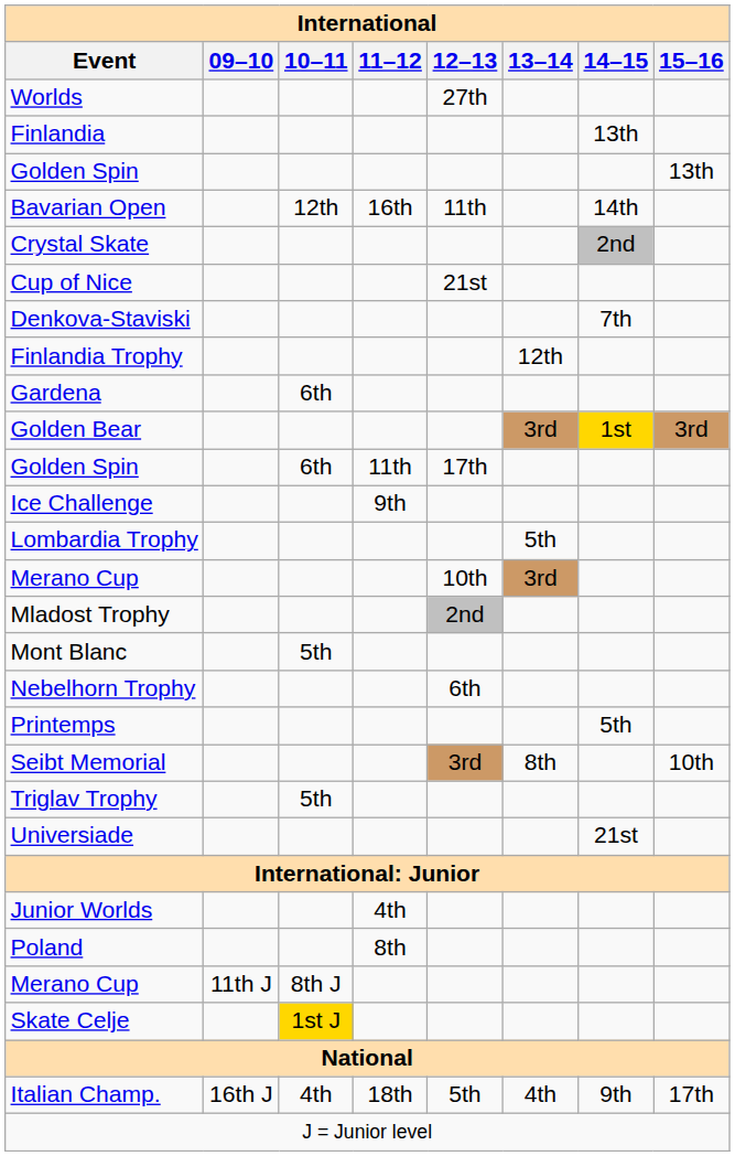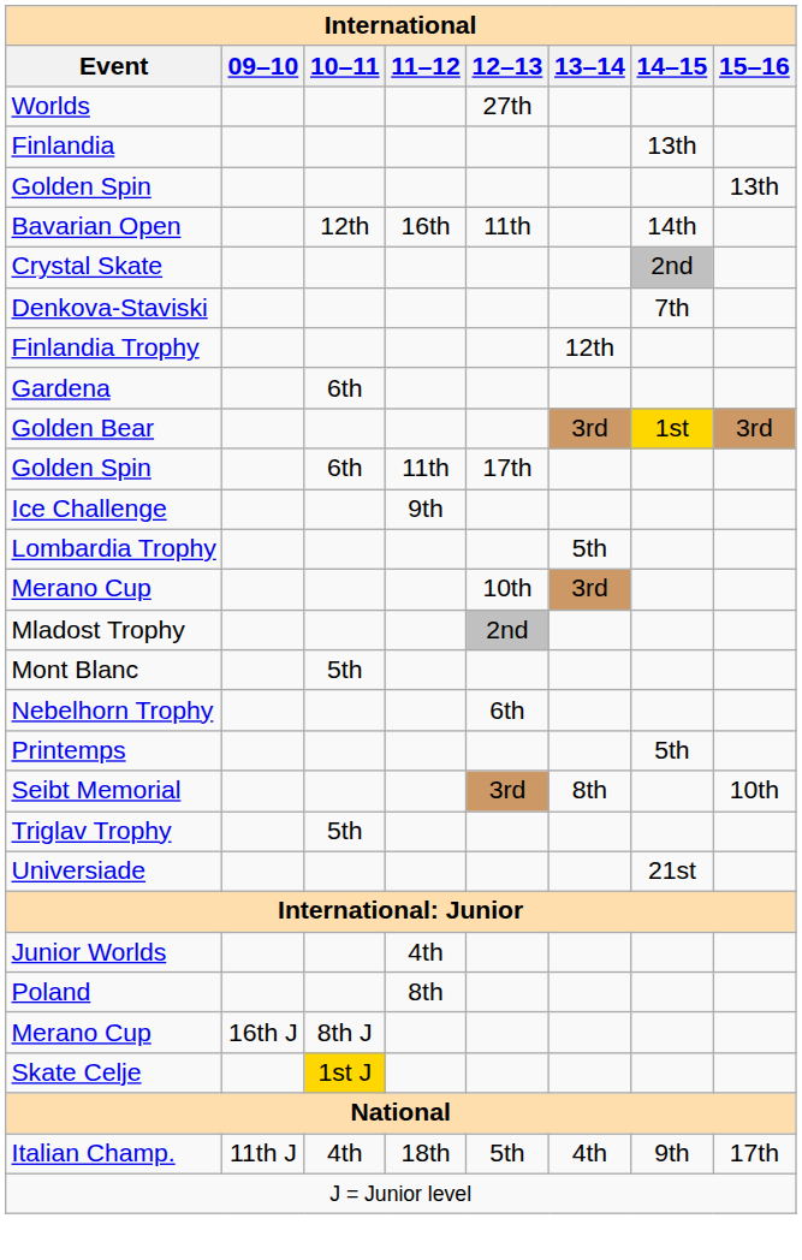- row: Cup of Nice | 21st
Merano Cup / 8th J | 09–10: 11th J -> 16th J
Italian Champ. | 09–10: 16th J -> 11th J
